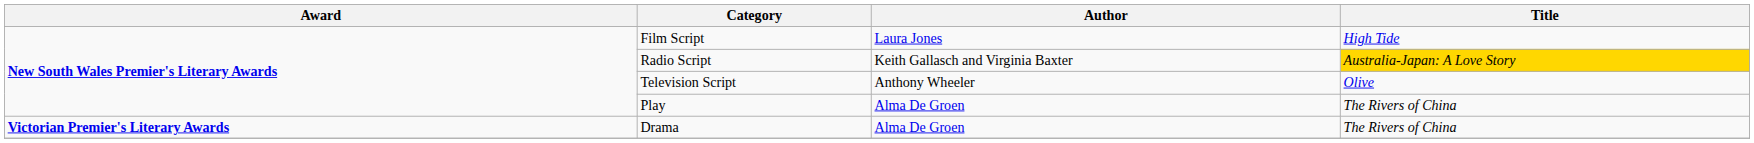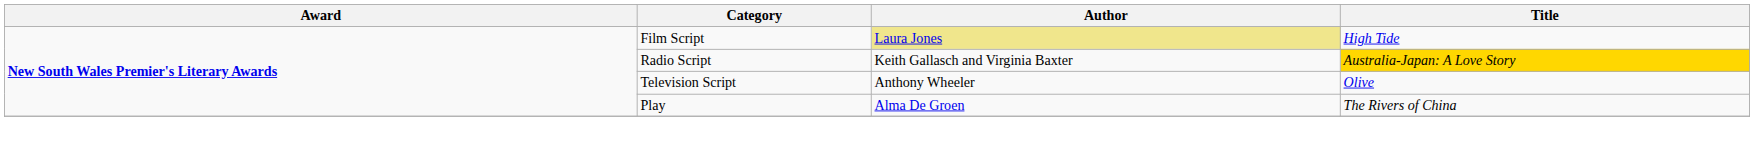Film Script | Author: no background -> khaki background
- row: Victorian Premier's Literary Awards | Drama | Alma De Groen | The Rivers of China
